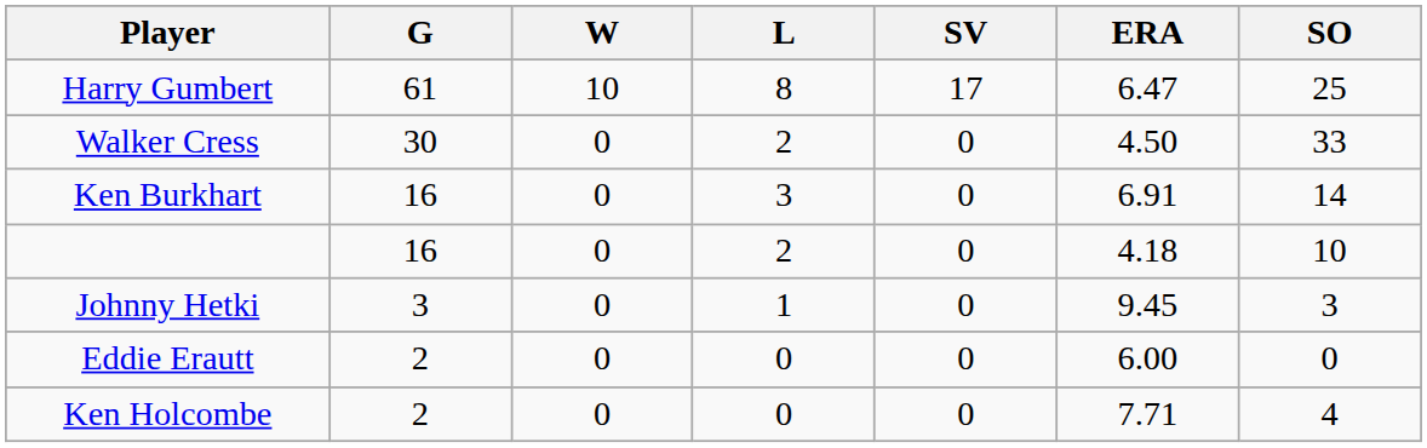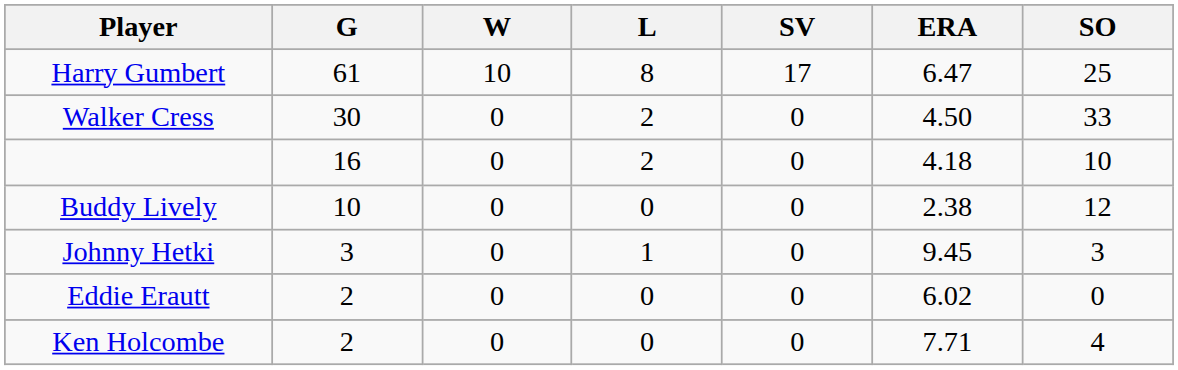- row: Ken Burkhart | 16 | 0 | 3 | 0 | 6.91 | 14
+ row: Buddy Lively | 10 | 0 | 0 | 0 | 2.38 | 12
Eddie Erautt | ERA: 6.00 -> 6.02
